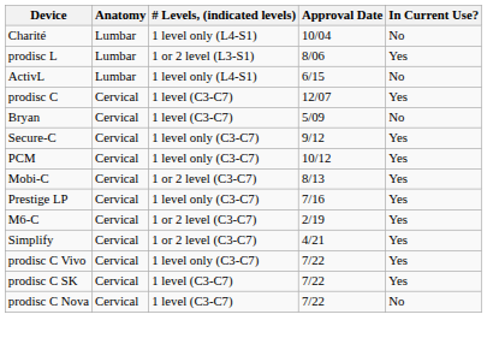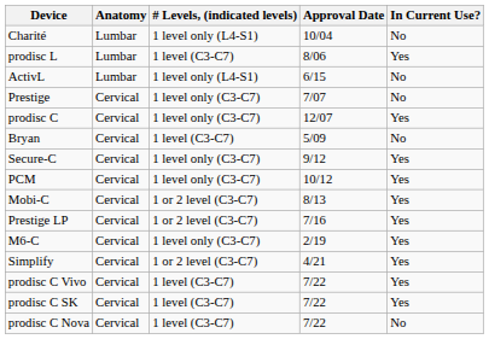prodisc L | # Levels, (indicated levels): 1 or 2 level (L3-S1) -> 1 level (C3-C7)
+ row: Prestige | Cervical | 1 level only (C3-C7) | 7/07 | No
prodisc C | # Levels, (indicated levels): 1 level (C3-C7) -> 1 level only (C3-C7)
Prestige LP | # Levels, (indicated levels): 1 level only (C3-C7) -> 1 or 2 level (C3-C7)
M6-C | # Levels, (indicated levels): 1 or 2 level (C3-C7) -> 1 level only (C3-C7)
prodisc C Vivo | # Levels, (indicated levels): 1 level only (C3-C7) -> 1 level (C3-C7)
